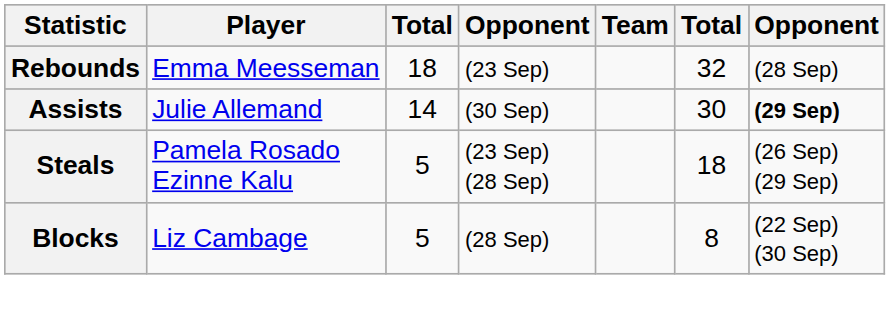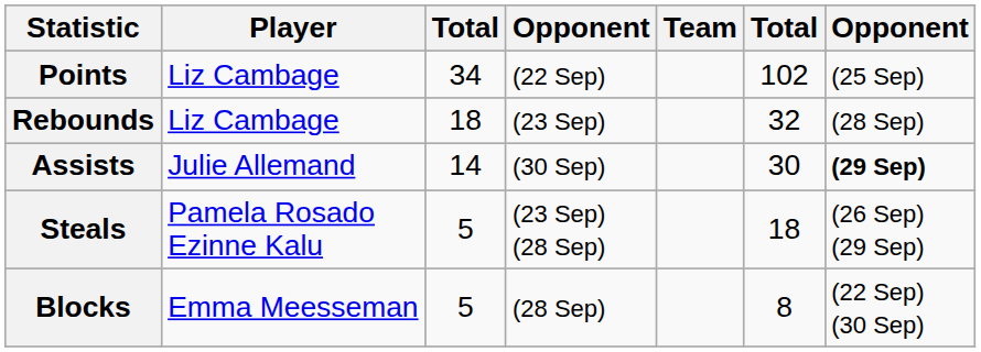+ row: Points | Liz Cambage | 34 | (22 Sep) | 102 | (25 Sep)
Rebounds | Player: Emma Meesseman -> Liz Cambage
Blocks | Player: Liz Cambage -> Emma Meesseman
